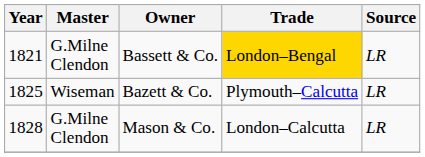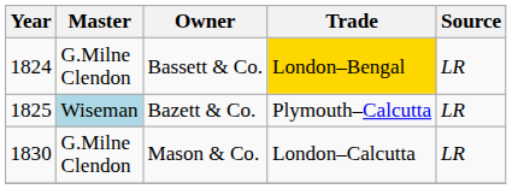Bassett & Co. | Year: 1821 -> 1824
Bazett & Co. | Master: no background -> lightblue background
Mason & Co. | Year: 1828 -> 1830
